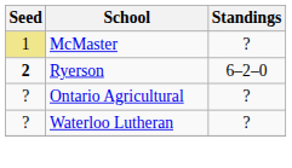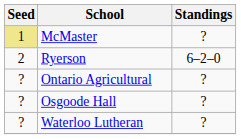Ryerson | Seed: bold -> normal
+ row: ? | Osgoode Hall | ?
